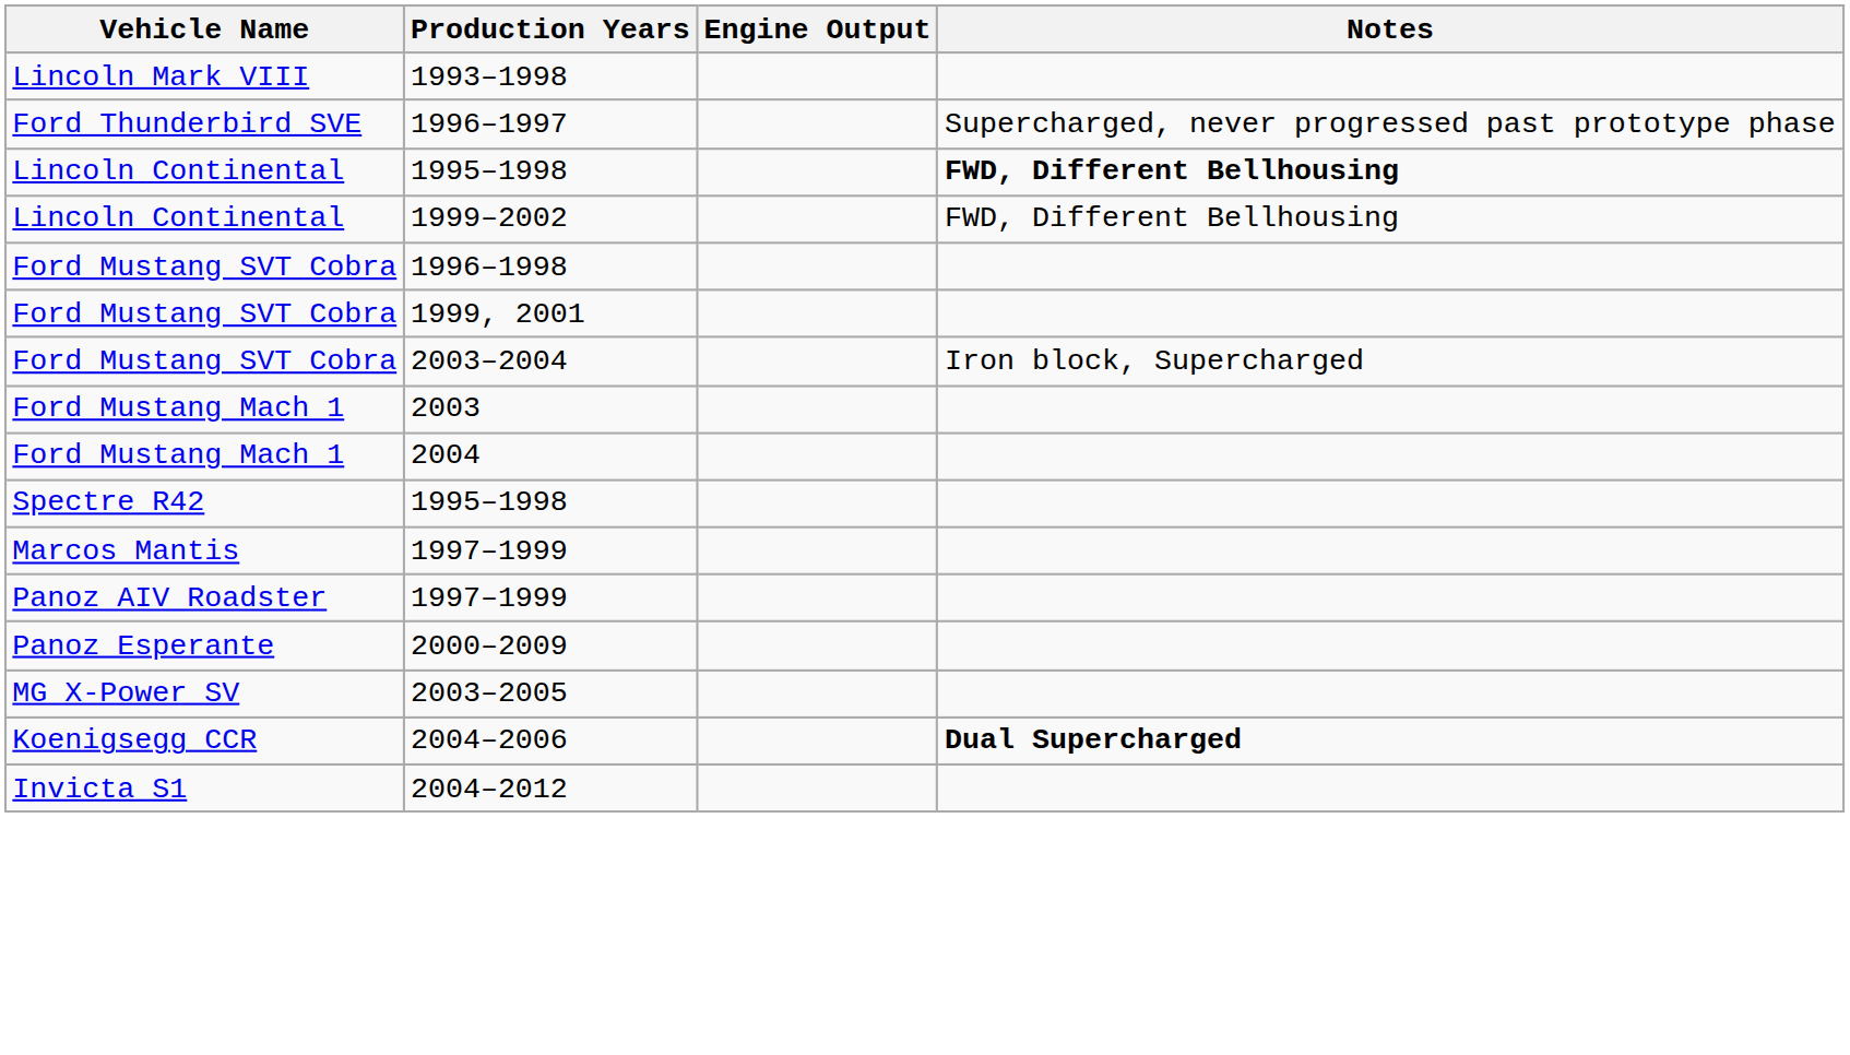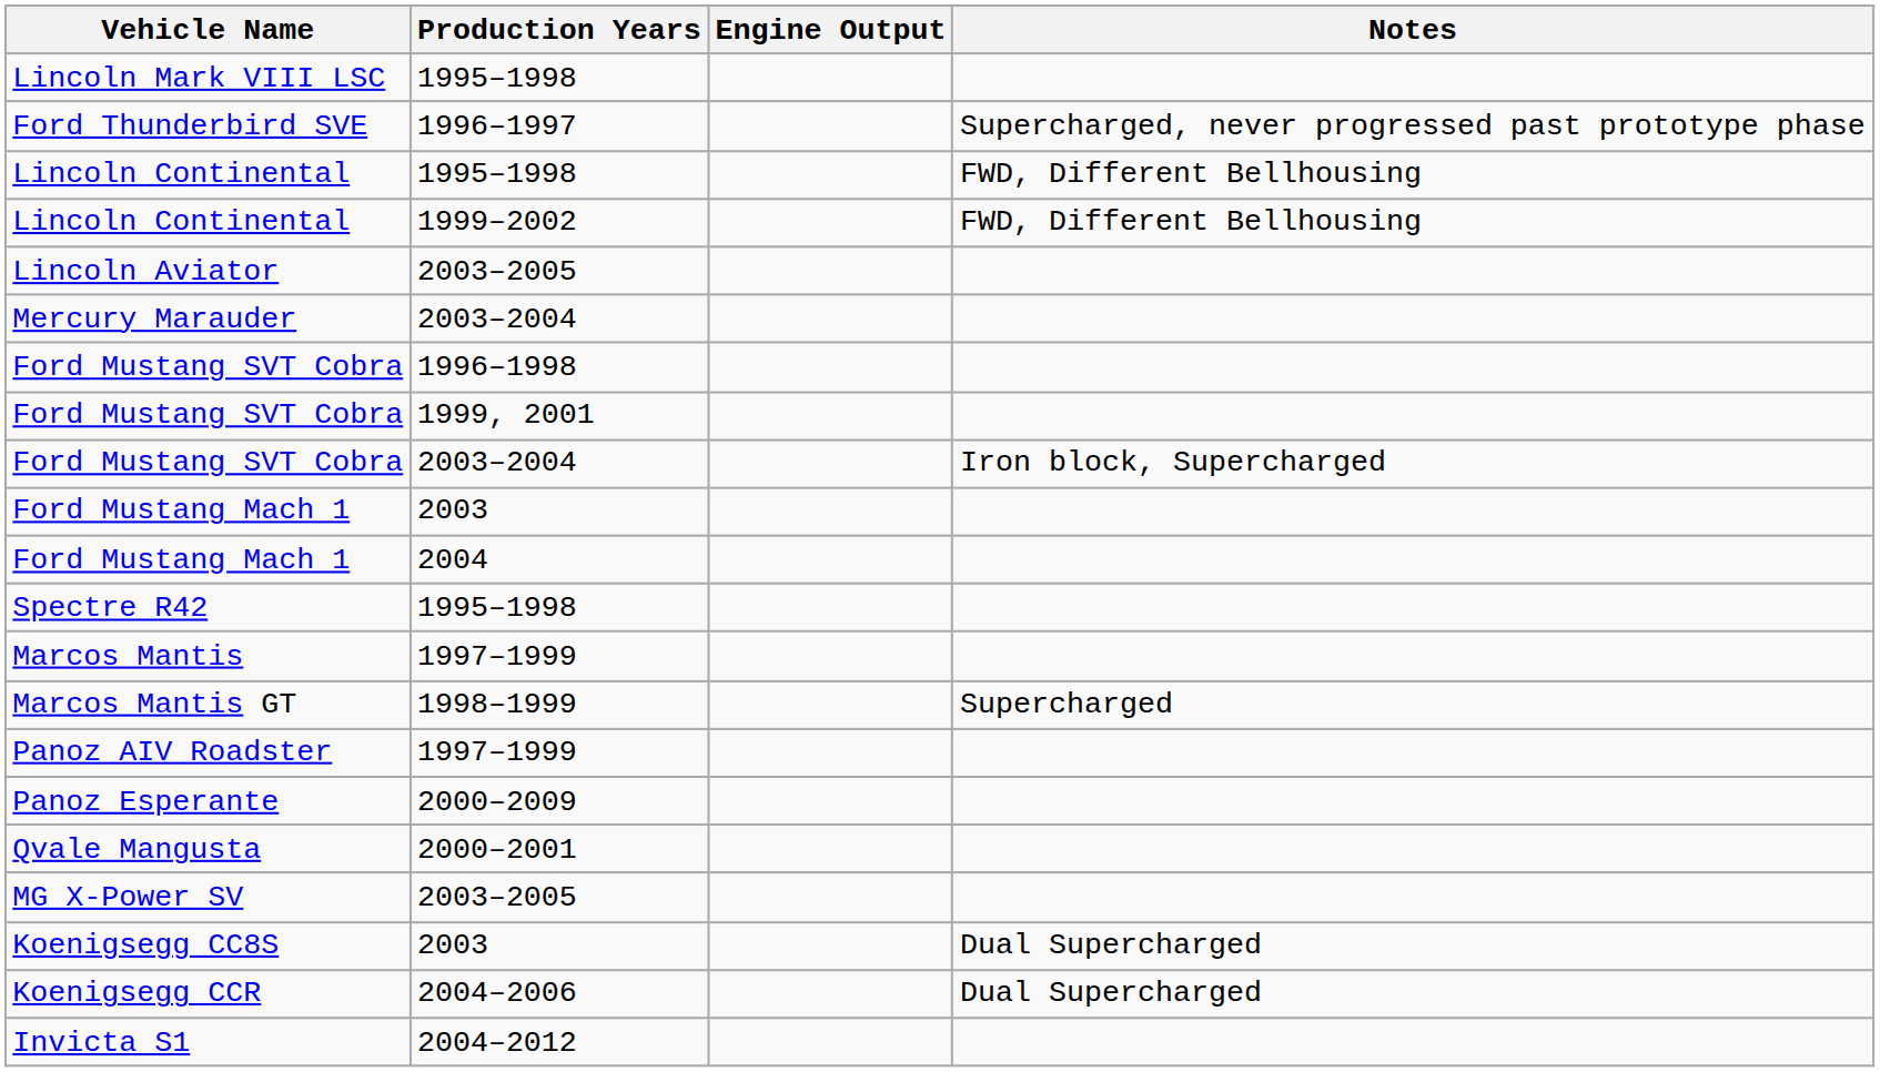- row: Lincoln Mark VIII | 1993–1998
+ row: Lincoln Mark VIII LSC | 1995–1998
Lincoln Continental / 1995–1998 | Notes: bold -> normal
+ row: Lincoln Aviator | 2003–2005
+ row: Mercury Marauder | 2003–2004
+ row: Marcos Mantis GT | 1998–1999 | Supercharged
+ row: Qvale Mangusta | 2000–2001
+ row: Koenigsegg CC8S | 2003 | Dual Supercharged
Koenigsegg CCR | Notes: bold -> normal
